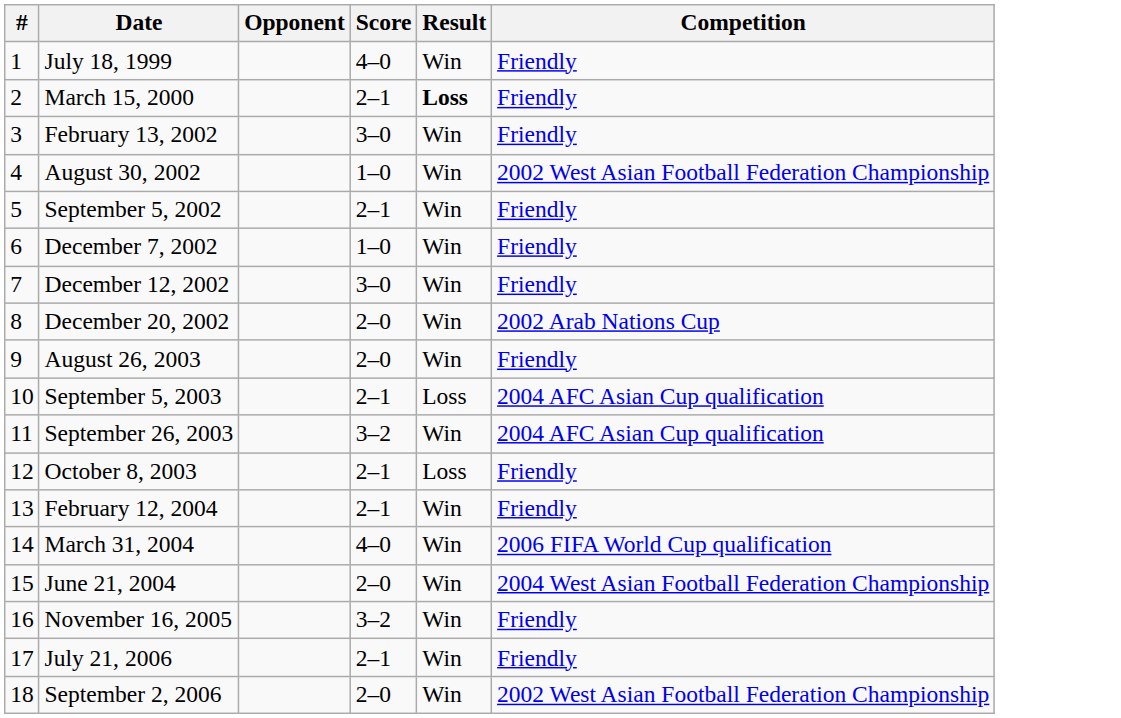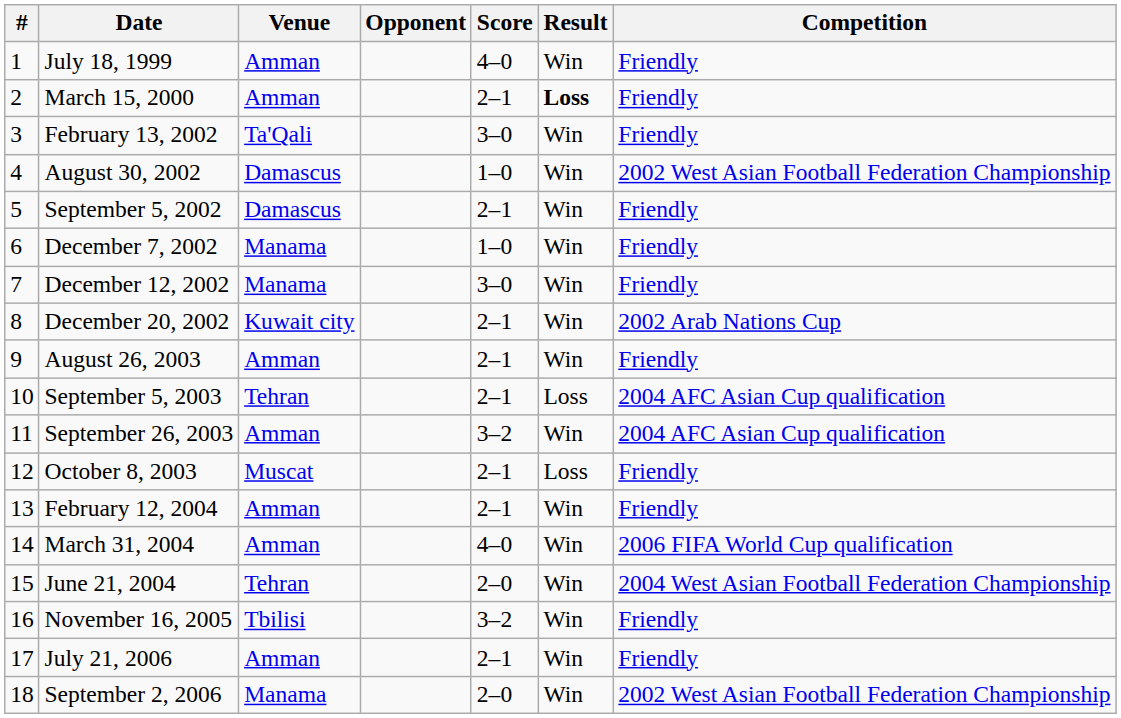+ column: Venue | Amman | Amman | Ta'Qali | Damascus | Damascus | Manama | Manama | Kuwait city | Amman | Tehran | Amman | Muscat | Amman | Amman | Tehran | Tbilisi | Amman | Manama
December 20, 2002 | Score: 2–0 -> 2–1
August 26, 2003 | Score: 2–0 -> 2–1
